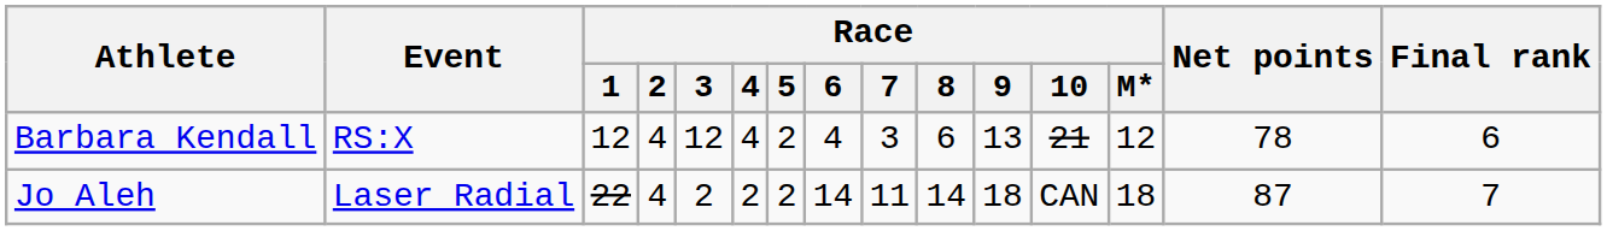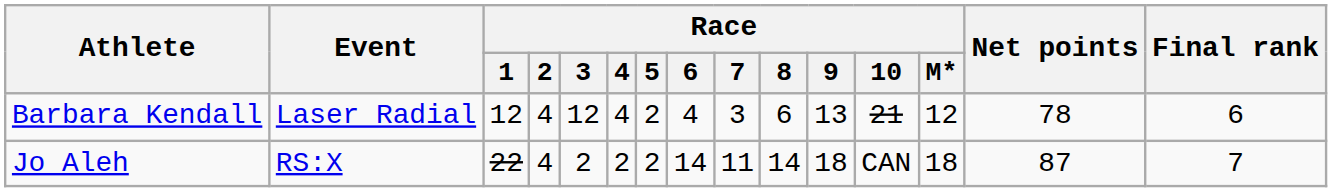Barbara Kendall | Event: RS:X -> Laser Radial
Jo Aleh | Event: Laser Radial -> RS:X
